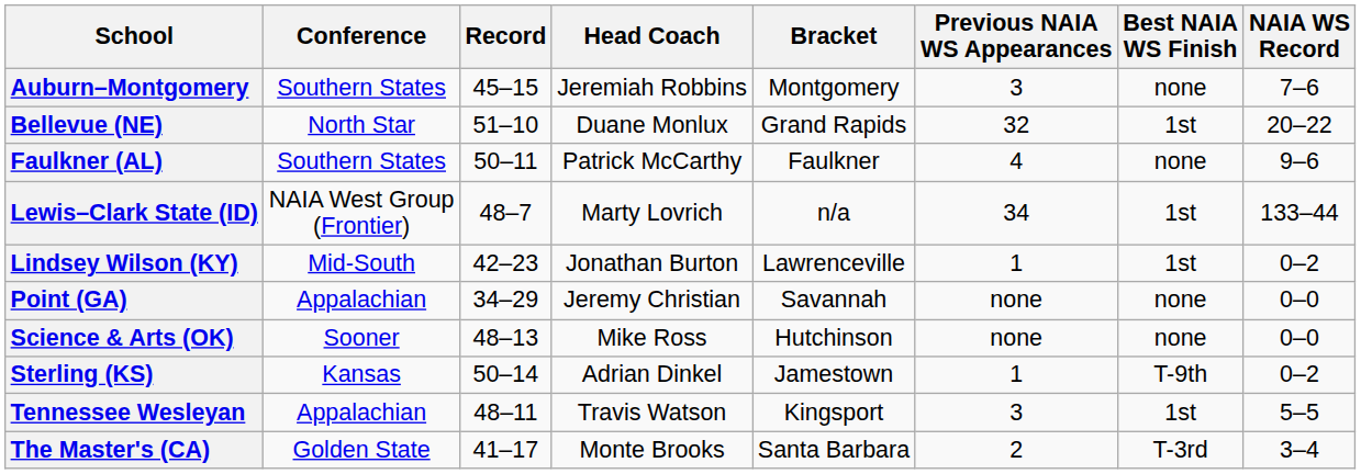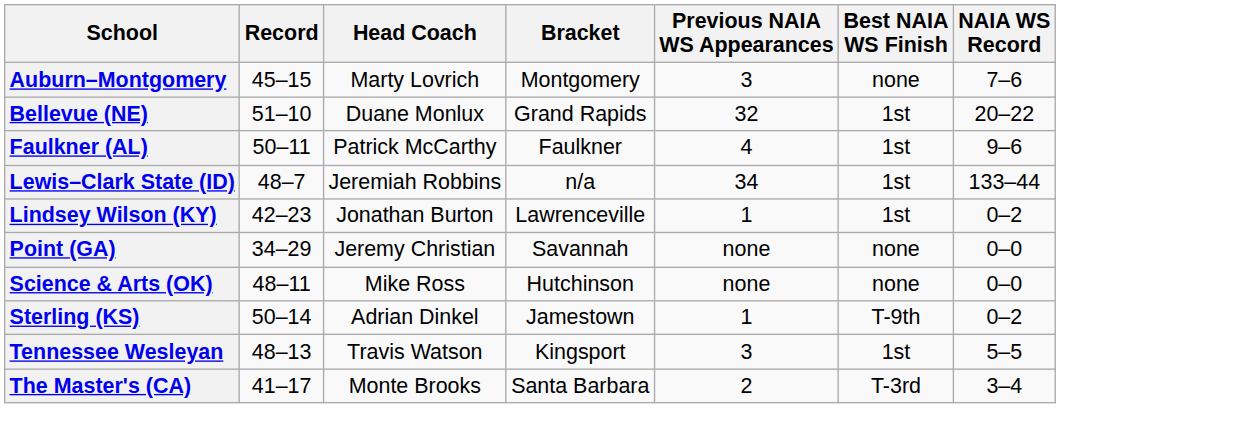- column: Conference | Southern States | North Star | Southern States | NAIA West Group (Frontier) | Mid-South | Appalachian | Sooner | Kansas | Appalachian | Golden State
Auburn–Montgomery | Head Coach: Jeremiah Robbins -> Marty Lovrich
Faulkner (AL) | Best NAIA WS Finish: none -> 1st
Lewis–Clark State (ID) | Head Coach: Marty Lovrich -> Jeremiah Robbins
Science & Arts (OK) | Record: 48–13 -> 48–11
Tennessee Wesleyan | Record: 48–11 -> 48–13
